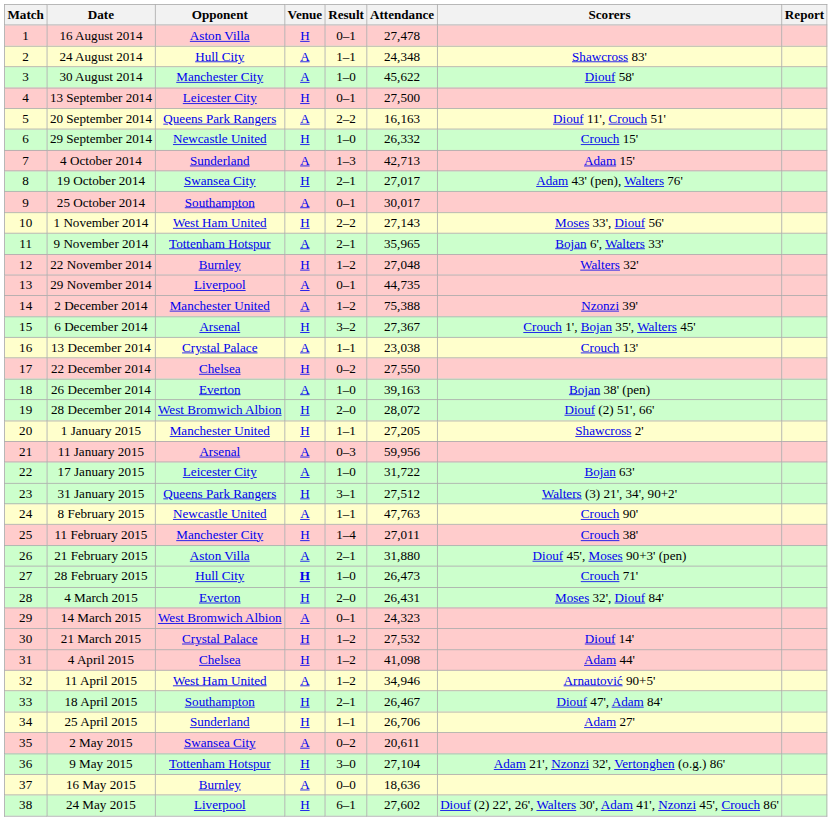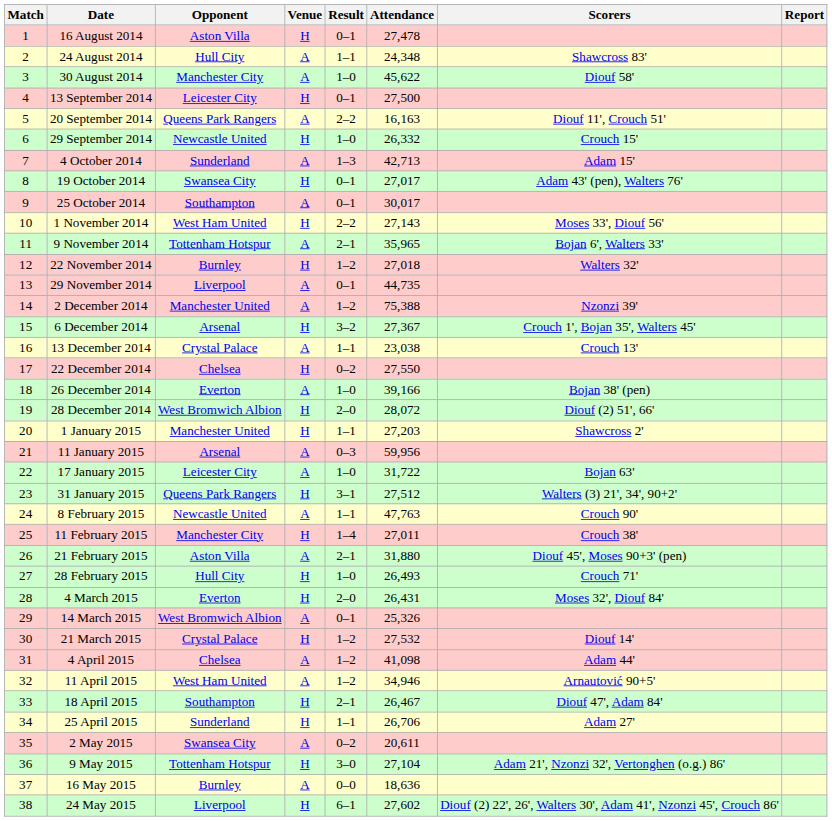19 October 2014 | Result: 2–1 -> 0–1
22 November 2014 | Attendance: 27,048 -> 27,018
26 December 2014 | Attendance: 39,163 -> 39,166
1 January 2015 | Attendance: 27,205 -> 27,203
28 February 2015 | Venue: bold -> normal
28 February 2015 | Attendance: 26,473 -> 26,493
14 March 2015 | Attendance: 24,323 -> 25,326
4 April 2015 | Venue: H -> A
